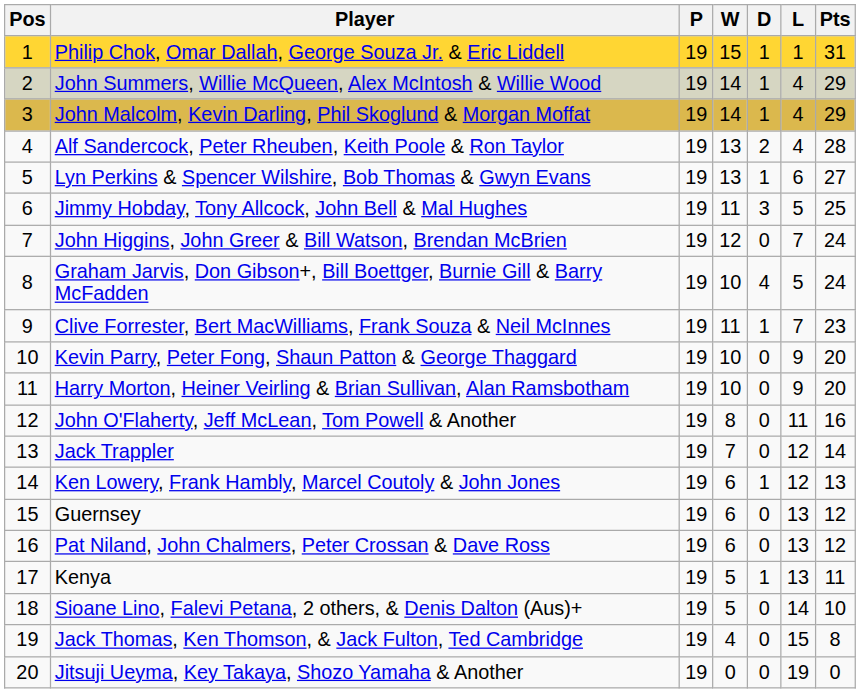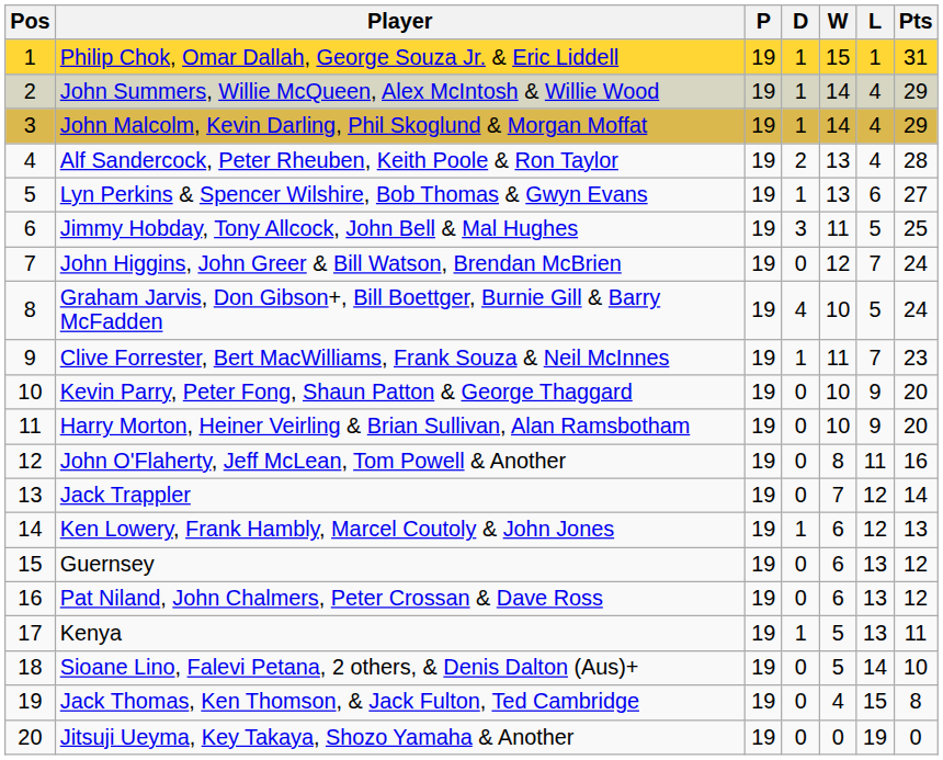columns swapped: W <-> D
